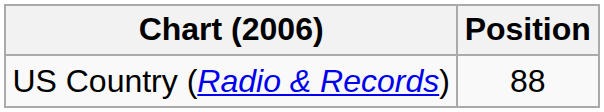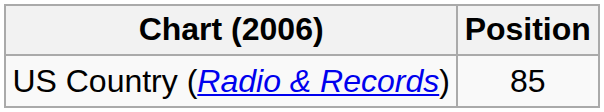US Country (Radio & Records) | Position: 88 -> 85
